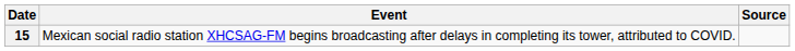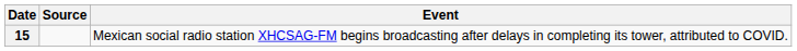columns swapped: Event <-> Source
